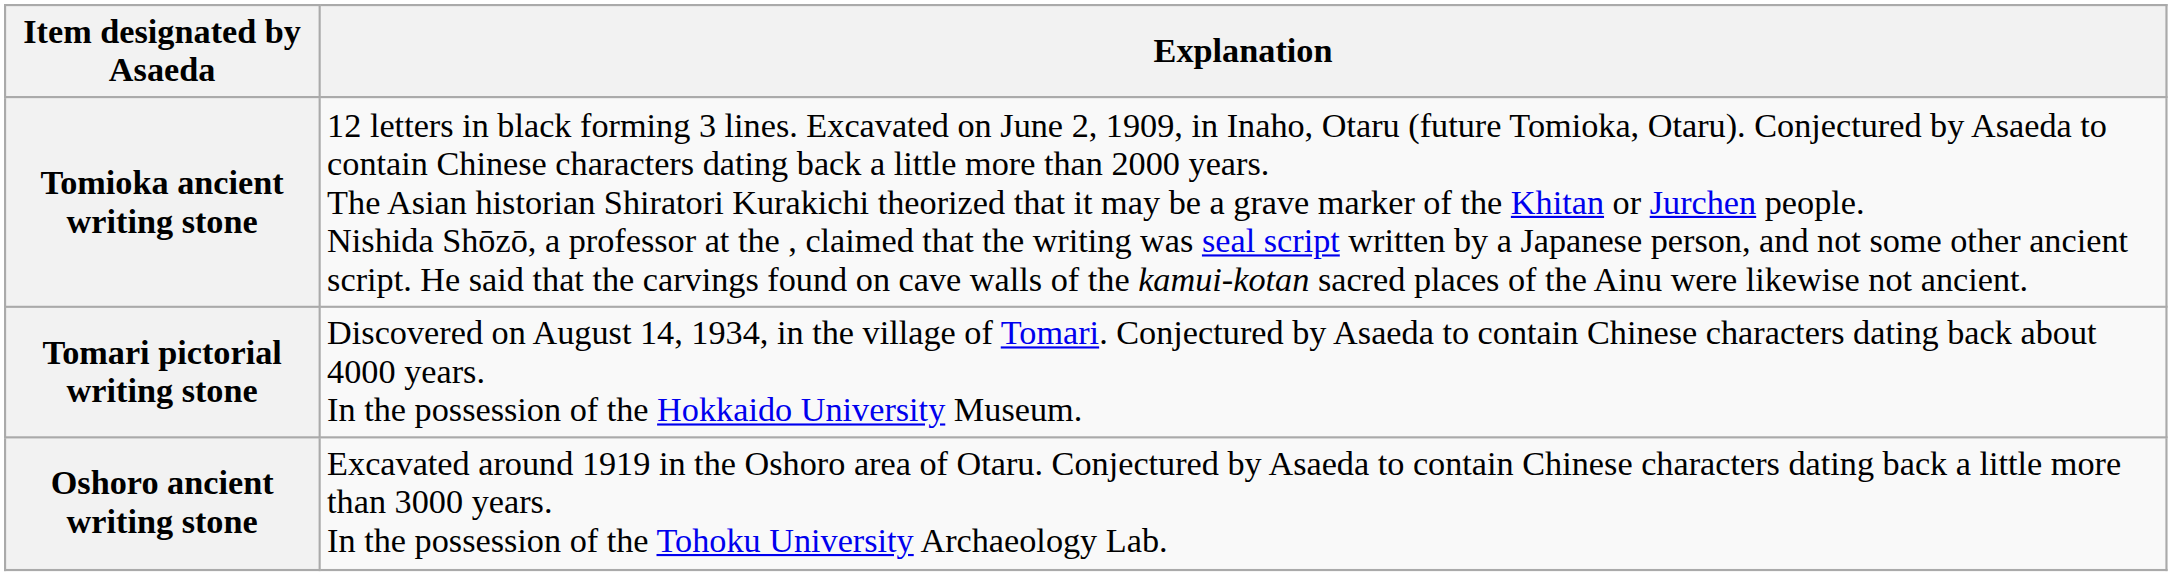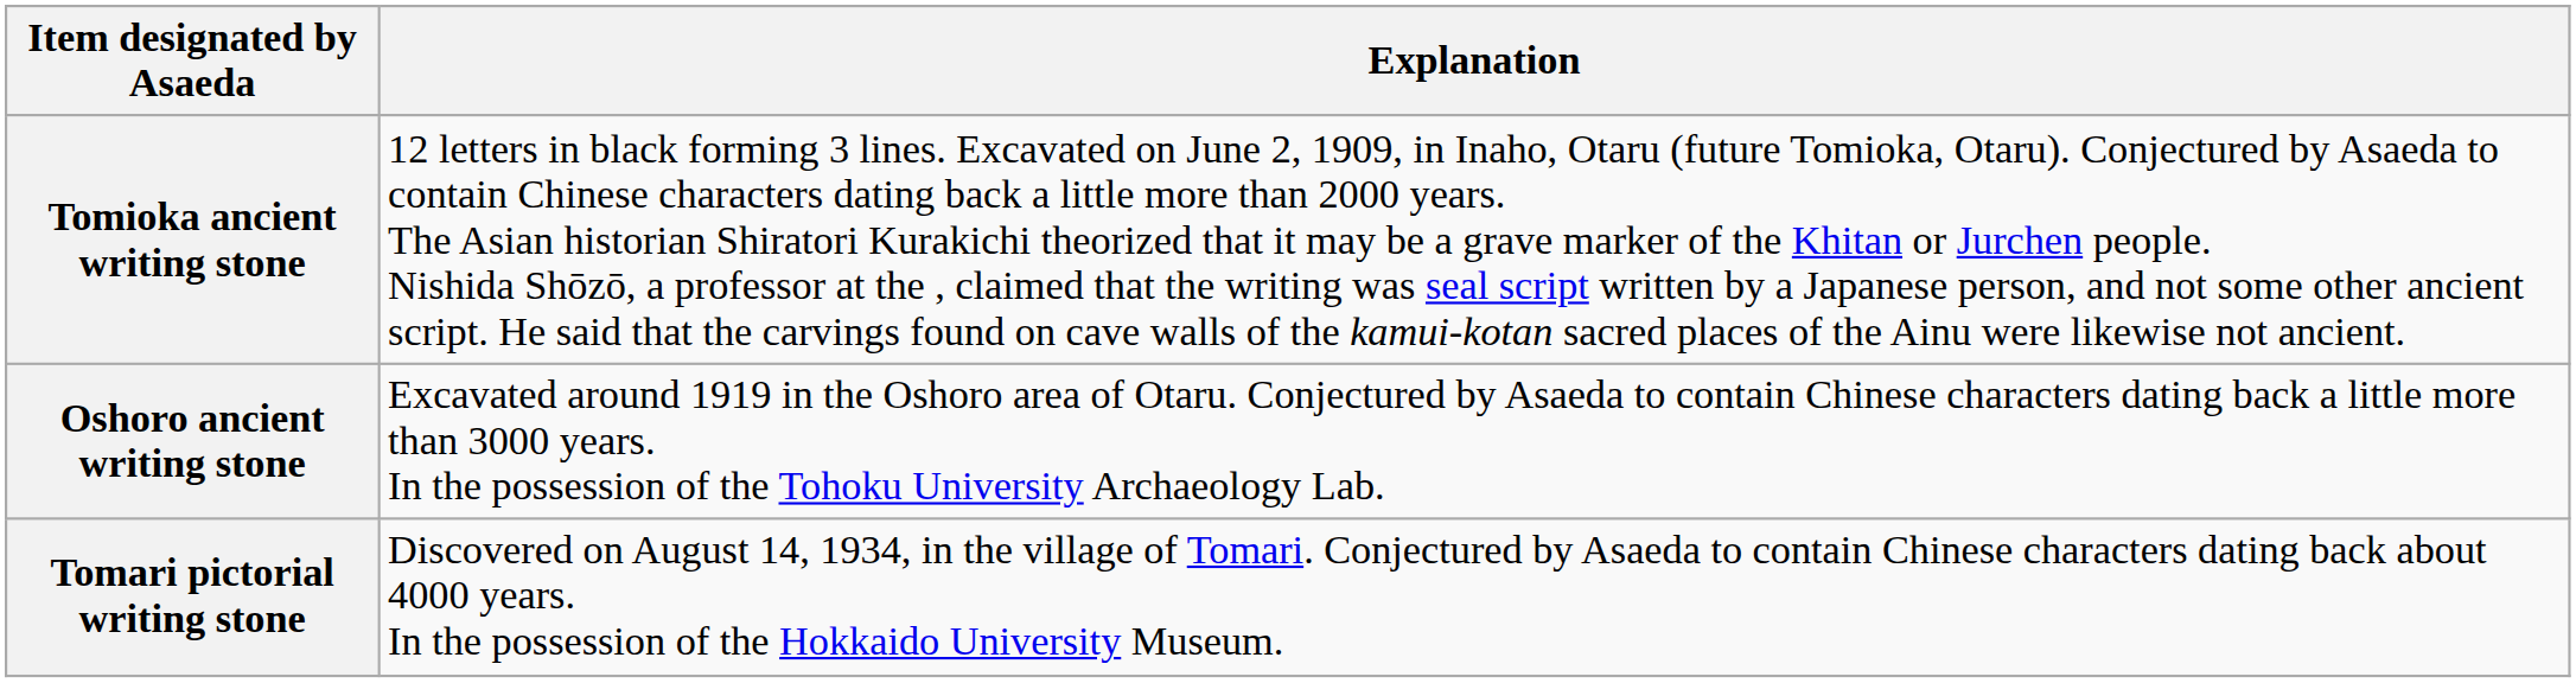rows swapped: Oshoro ancient writing stone <-> Tomari pictorial writing stone
